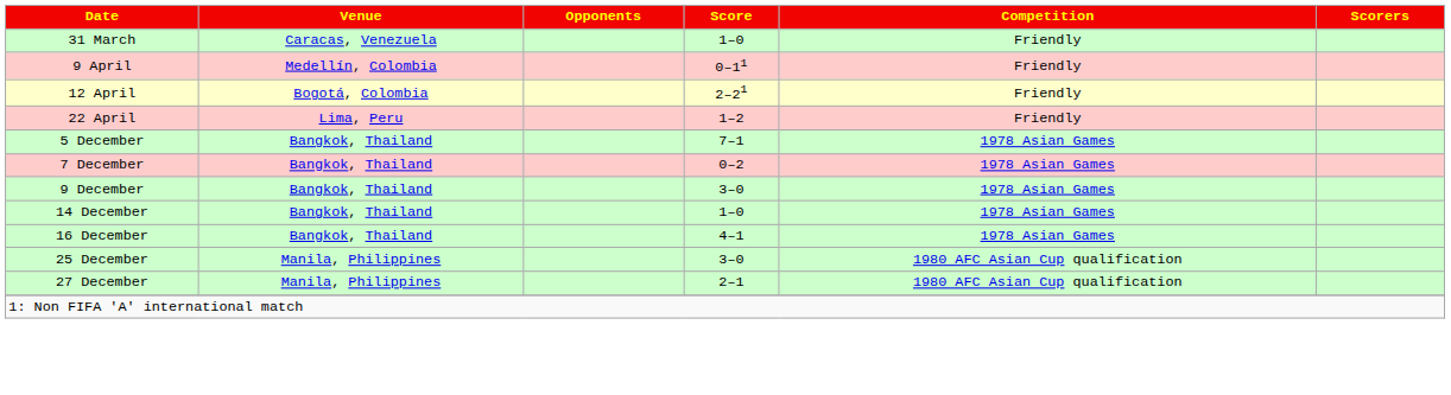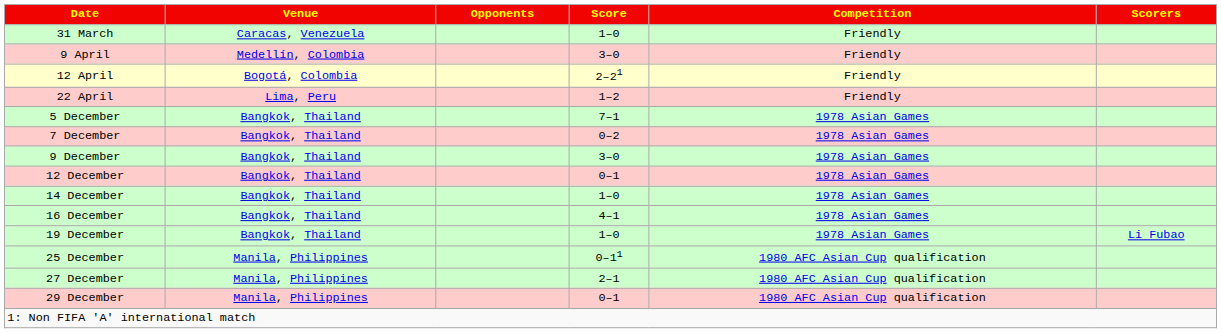9 April | Score: 0–11 -> 3–0
+ row: 12 December | Bangkok, Thailand | 0–1 | 1978 Asian Games
+ row: 19 December | Bangkok, Thailand | 1–0 | 1978 Asian Games | Li Fubao
25 December | Score: 3–0 -> 0–11
+ row: 29 December | Manila, Philippines | 0–1 | 1980 AFC Asian Cup qualification
